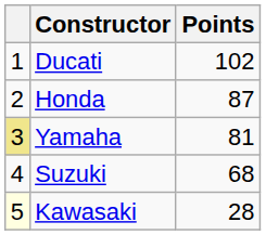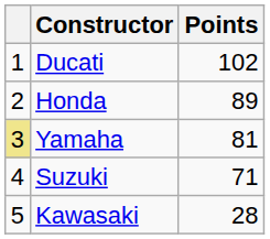Honda | Points: 87 -> 89
Suzuki | Points: 68 -> 71
Kawasaki | column 1: lightyellow background -> no background
